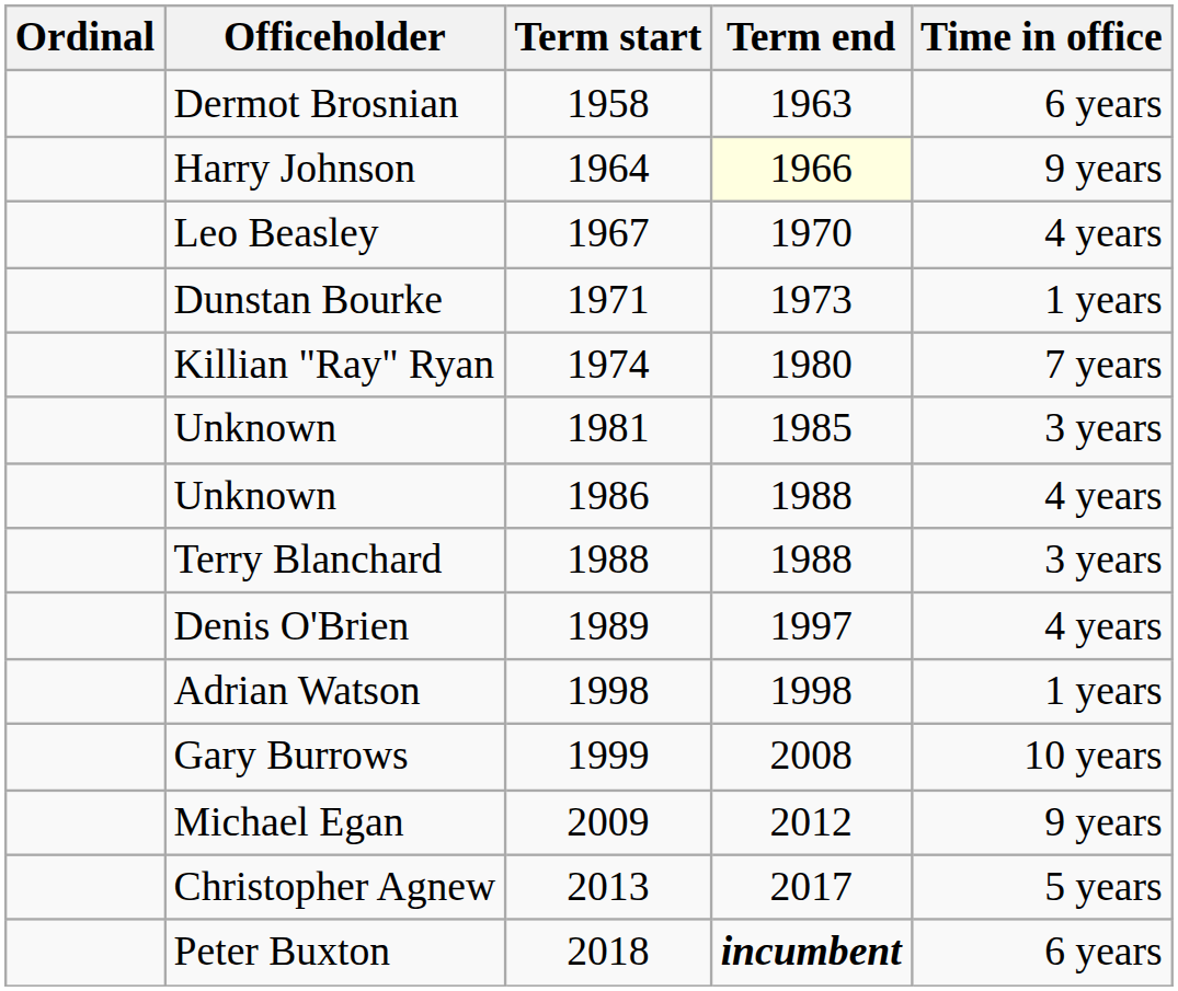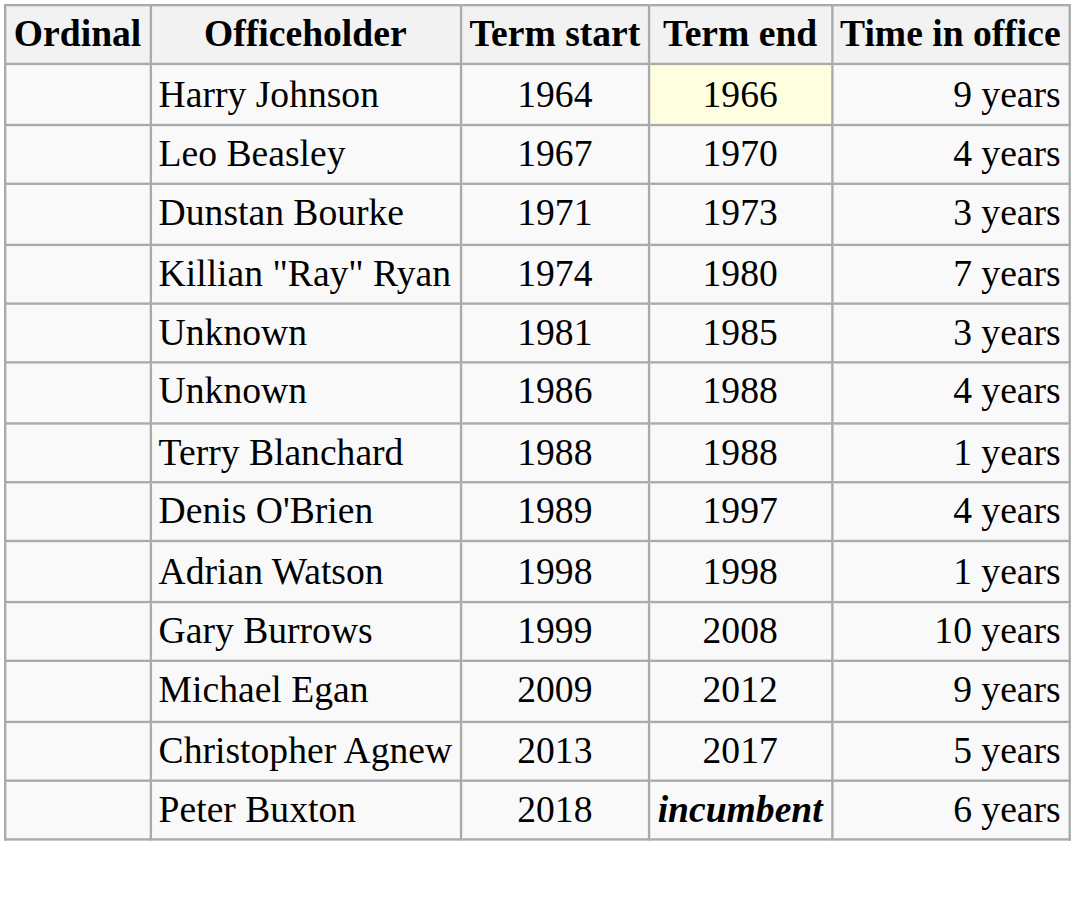- row: Dermot Brosnian | 1958 | 1963 | 6 years
Dunstan Bourke | Time in office: 1 years -> 3 years
Terry Blanchard | Time in office: 3 years -> 1 years
